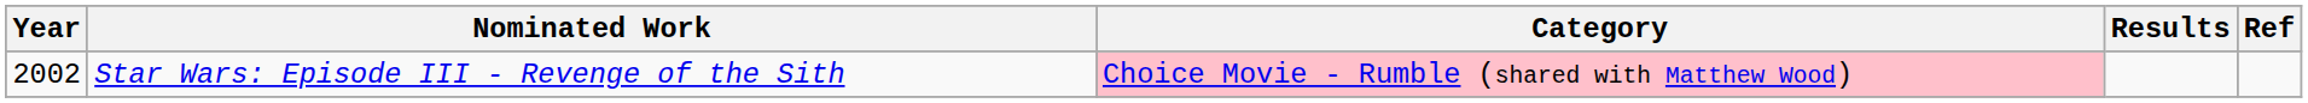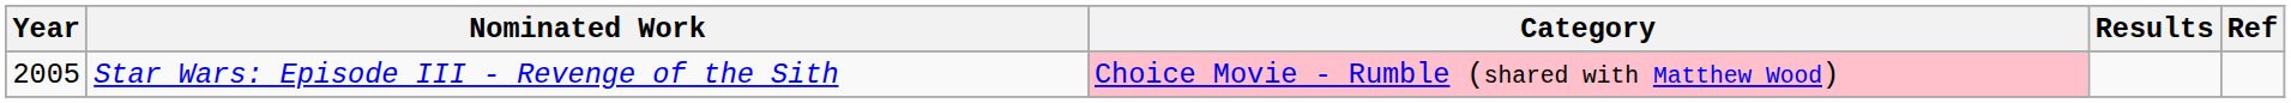Star Wars: Episode III - Revenge of the Sith | Year: 2002 -> 2005
